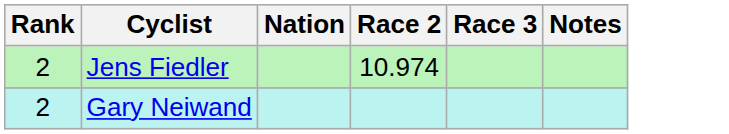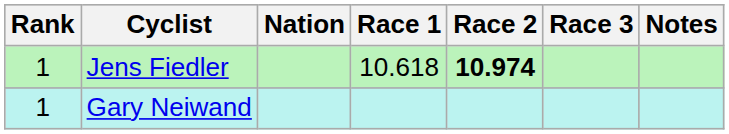+ column: Race 1 | 10.618
Jens Fiedler | Rank: 2 -> 1
Jens Fiedler | Race 2: normal -> bold
Gary Neiwand | Rank: 2 -> 1
